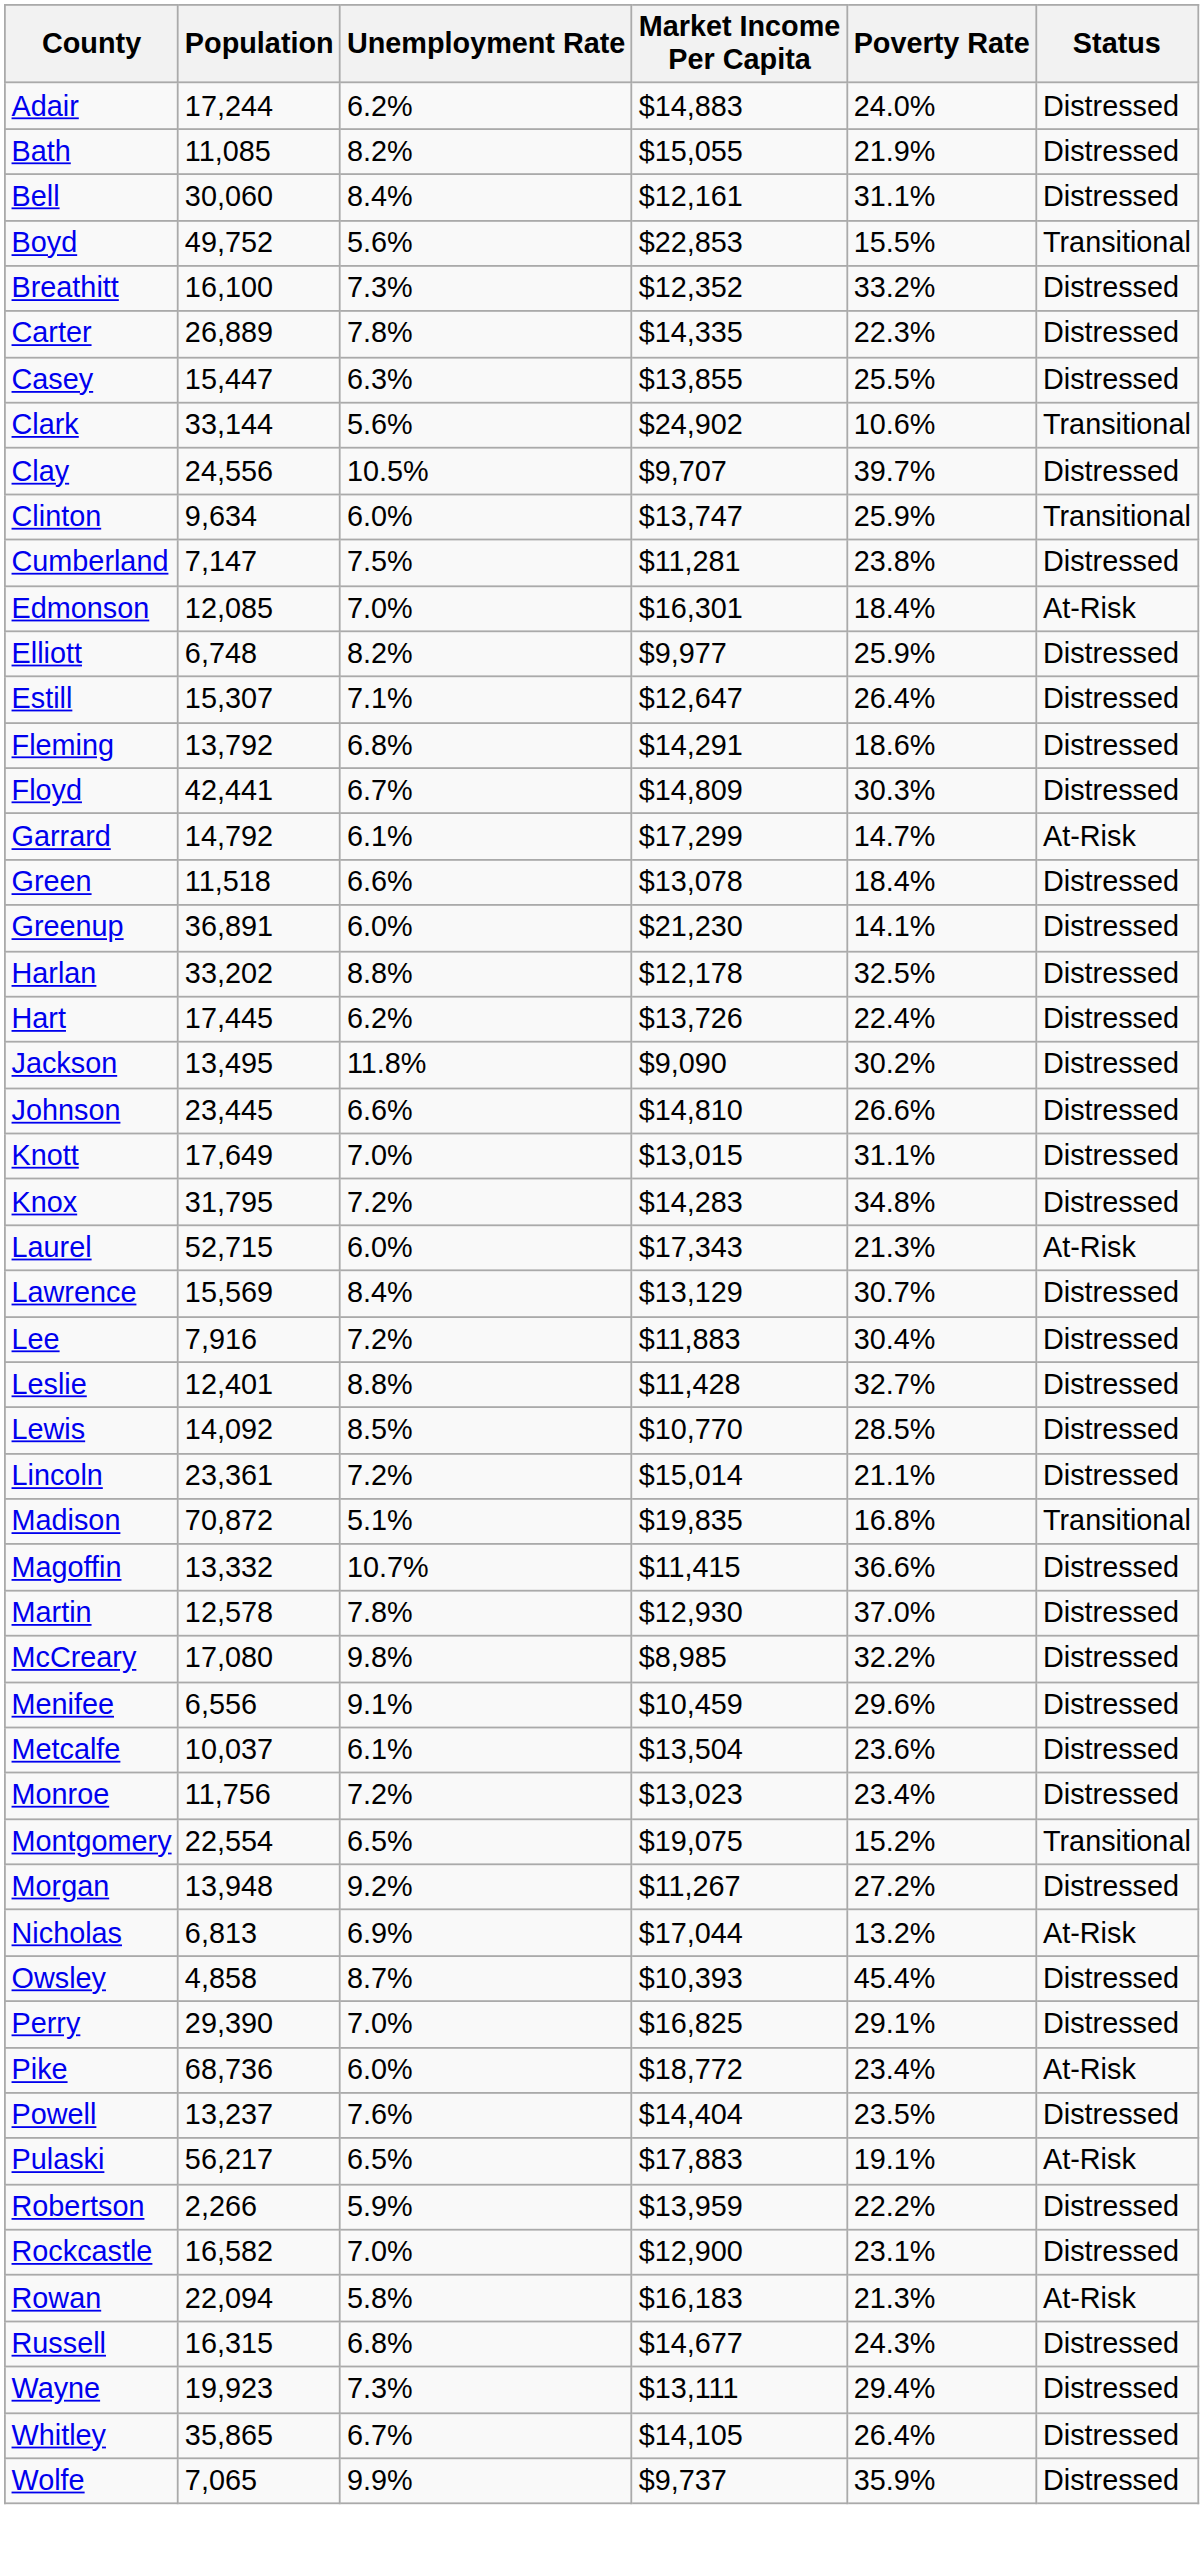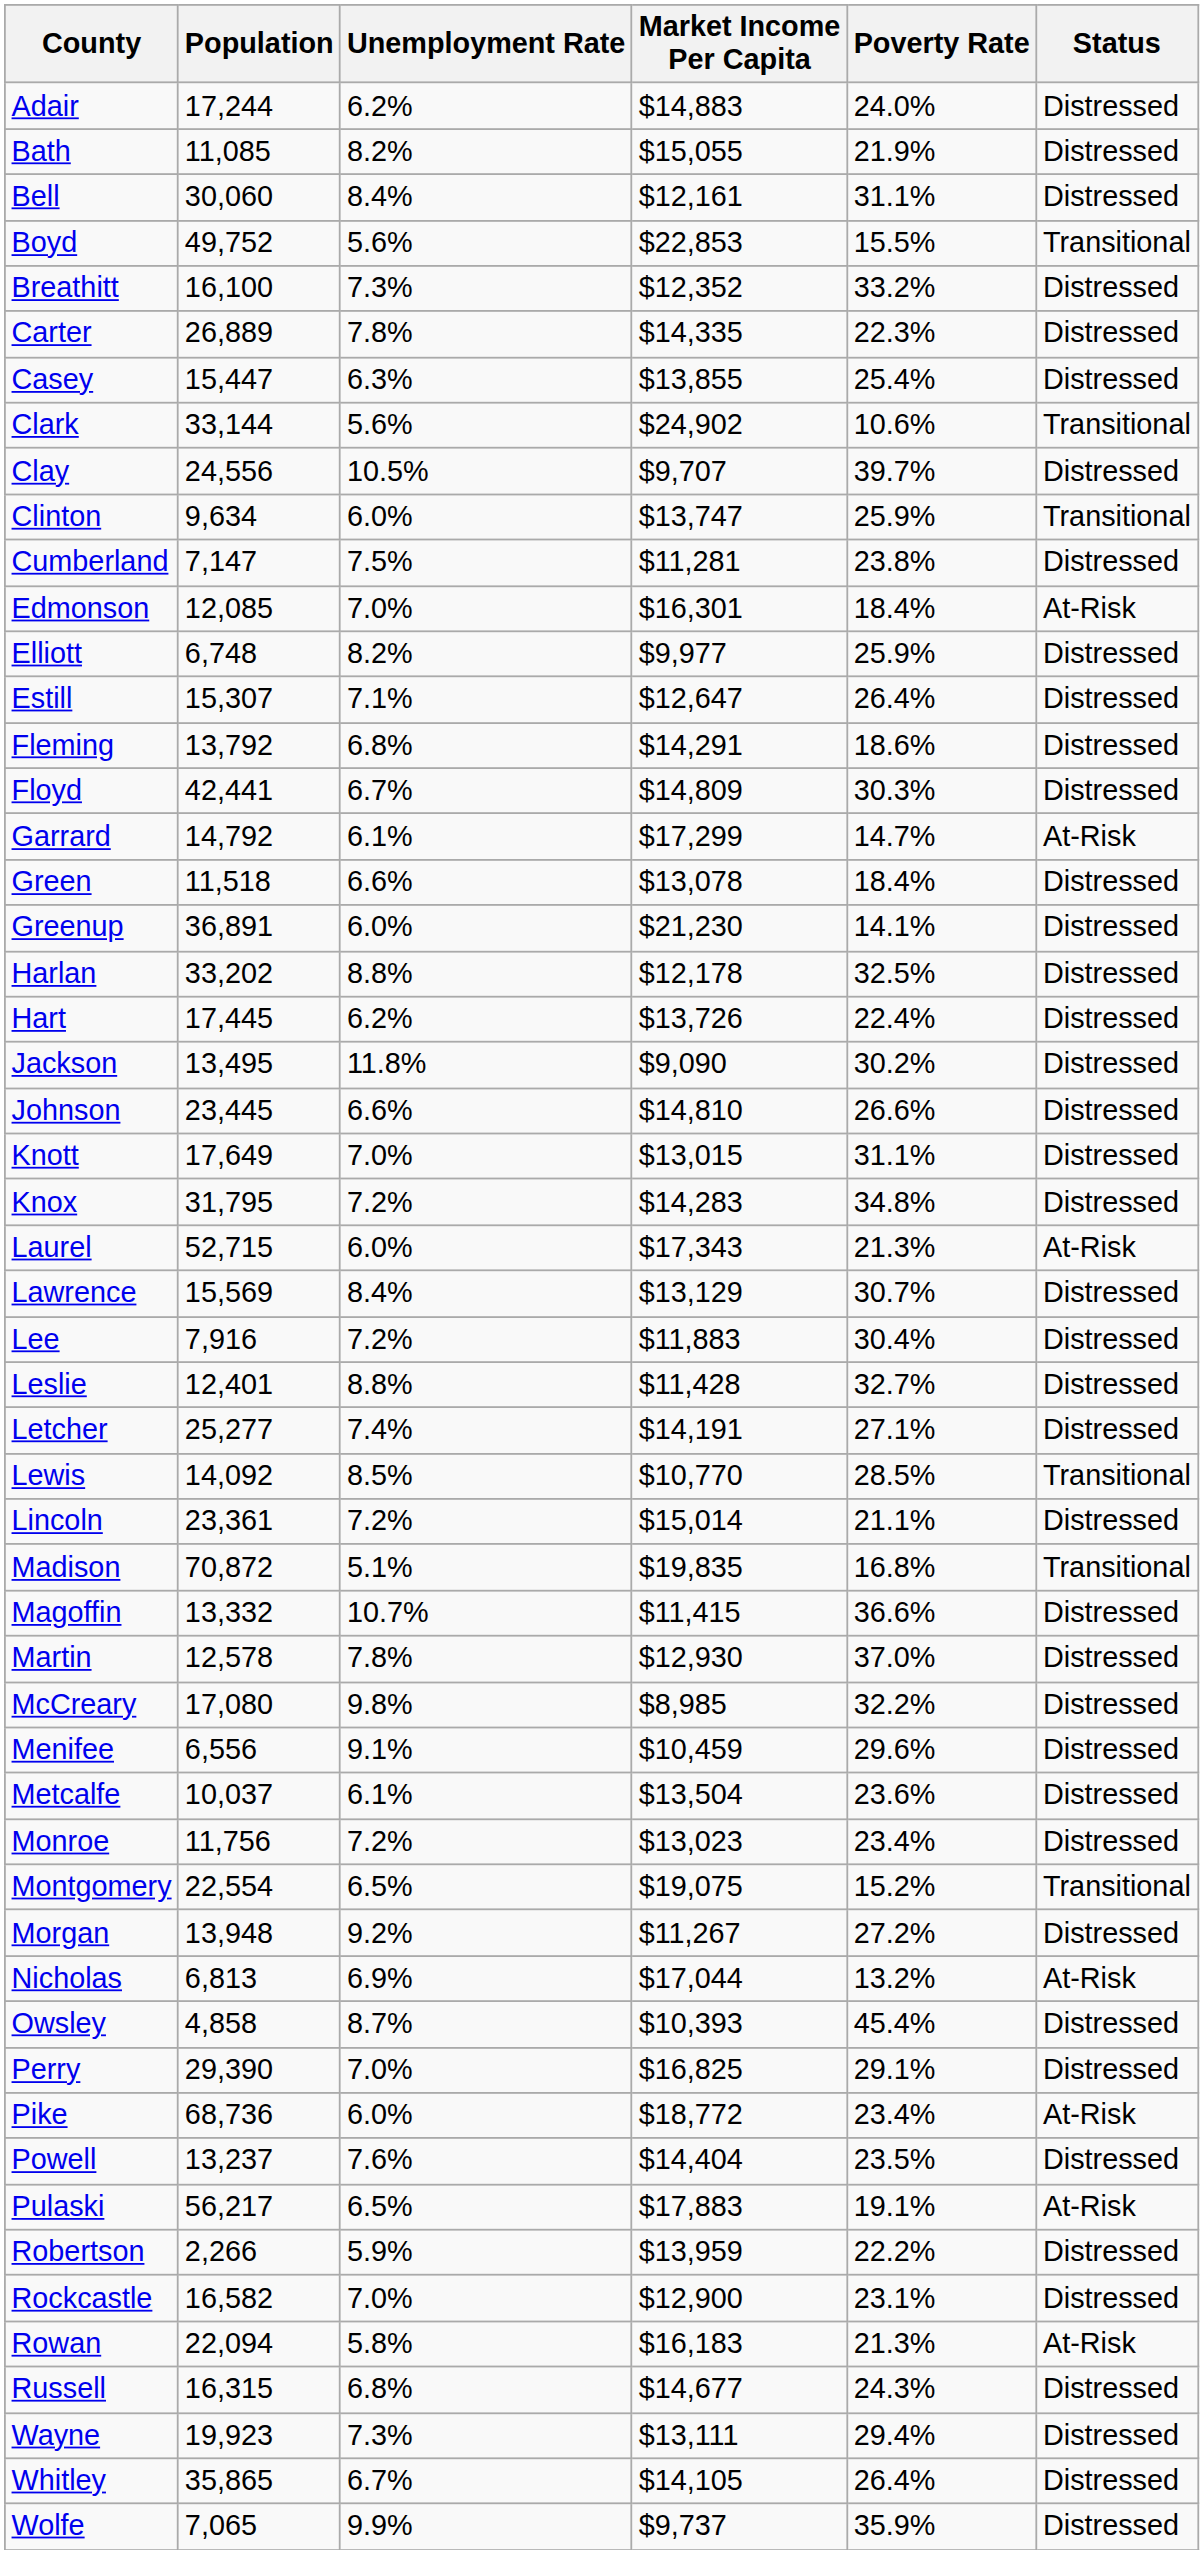Casey | Poverty Rate: 25.5% -> 25.4%
+ row: Letcher | 25,277 | 7.4% | $14,191 | 27.1% | Distressed
Lewis | Status: Distressed -> Transitional
